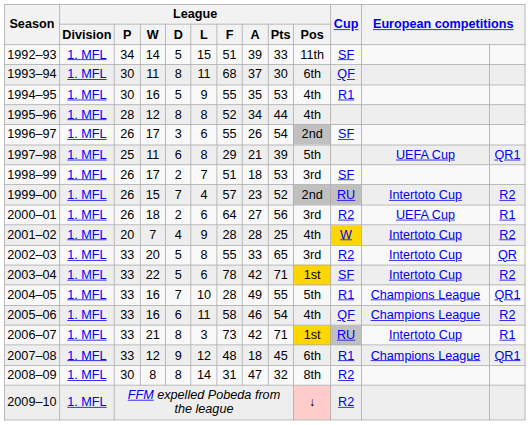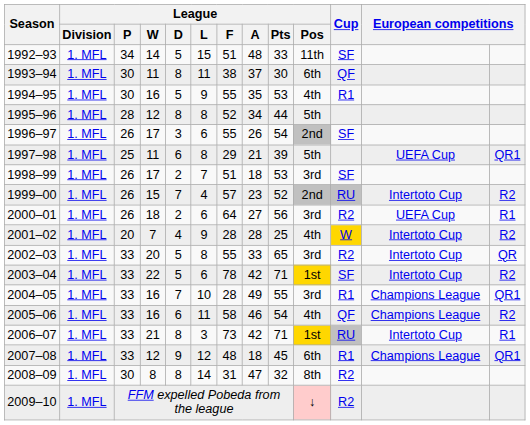1992–93 | League / A: 39 -> 48
1993–94 | League / F: 68 -> 38
1995–96 | League / Pos: 4th -> 5th
2004–05 | League / Pos: 5th -> 3rd
